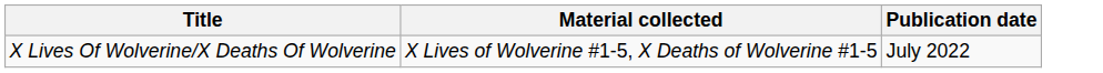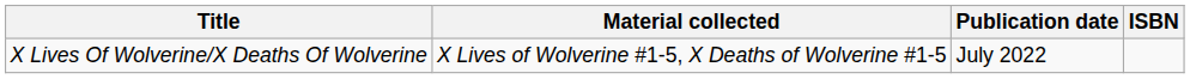+ column: ISBN
